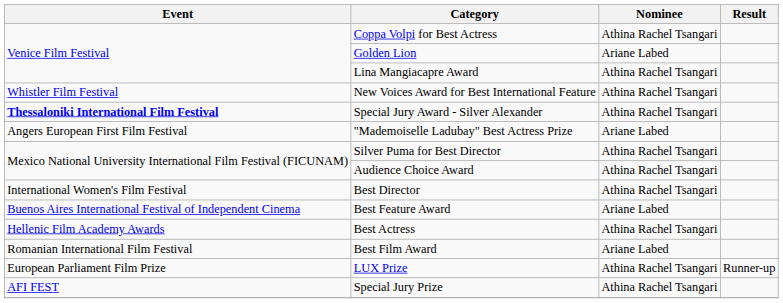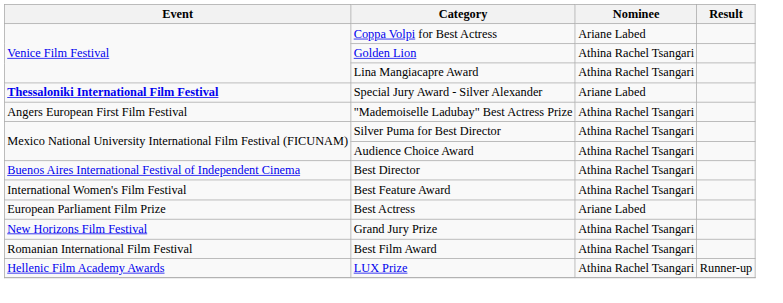Coppa Volpi for Best Actress | Nominee: Athina Rachel Tsangari -> Ariane Labed
Golden Lion | Nominee: Ariane Labed -> Athina Rachel Tsangari
- row: Whistler Film Festival | New Voices Award for Best International Feature | Athina Rachel Tsangari
Special Jury Award - Silver Alexander | Nominee: Athina Rachel Tsangari -> Ariane Labed
"Mademoiselle Ladubay" Best Actress Prize | Nominee: Ariane Labed -> Athina Rachel Tsangari
Best Director | Event: International Women's Film Festival -> Buenos Aires International Festival of Independent Cinema
Best Feature Award | Event: Buenos Aires International Festival of Independent Cinema -> International Women's Film Festival
Best Feature Award | Nominee: Ariane Labed -> Athina Rachel Tsangari
Best Actress | Event: Hellenic Film Academy Awards -> European Parliament Film Prize
Best Actress | Nominee: Athina Rachel Tsangari -> Ariane Labed
+ row: New Horizons Film Festival | Grand Jury Prize | Athina Rachel Tsangari
Best Film Award | Nominee: Ariane Labed -> Athina Rachel Tsangari
LUX Prize | Event: European Parliament Film Prize -> Hellenic Film Academy Awards
- row: AFI FEST | Special Jury Prize | Athina Rachel Tsangari
